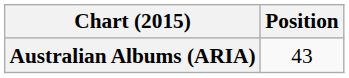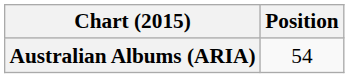Australian Albums (ARIA) | Position: 43 -> 54
